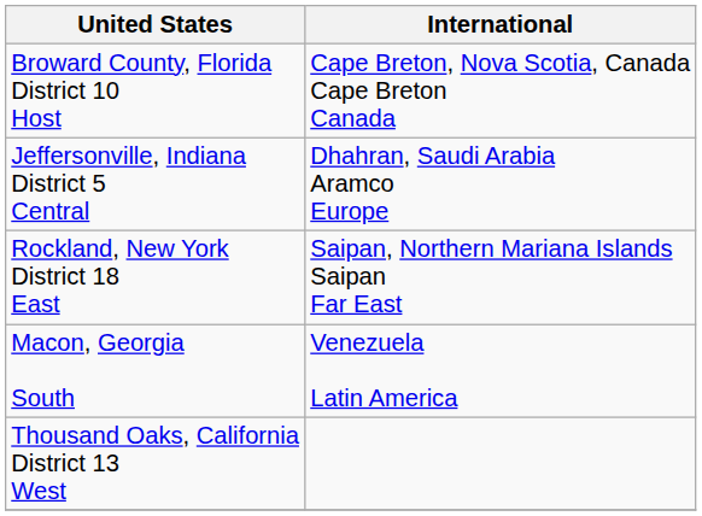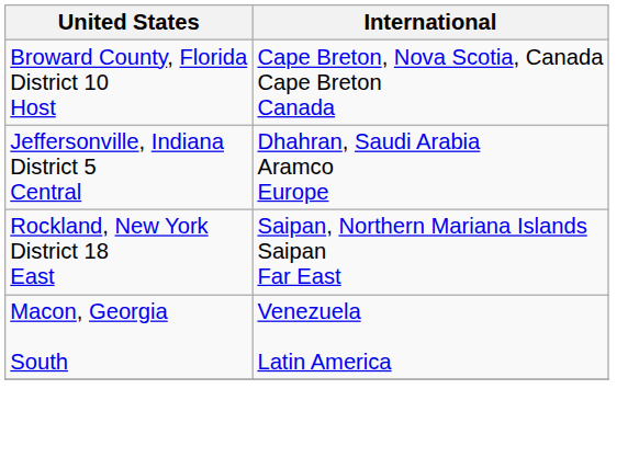- row: Thousand Oaks, California District 13 West
